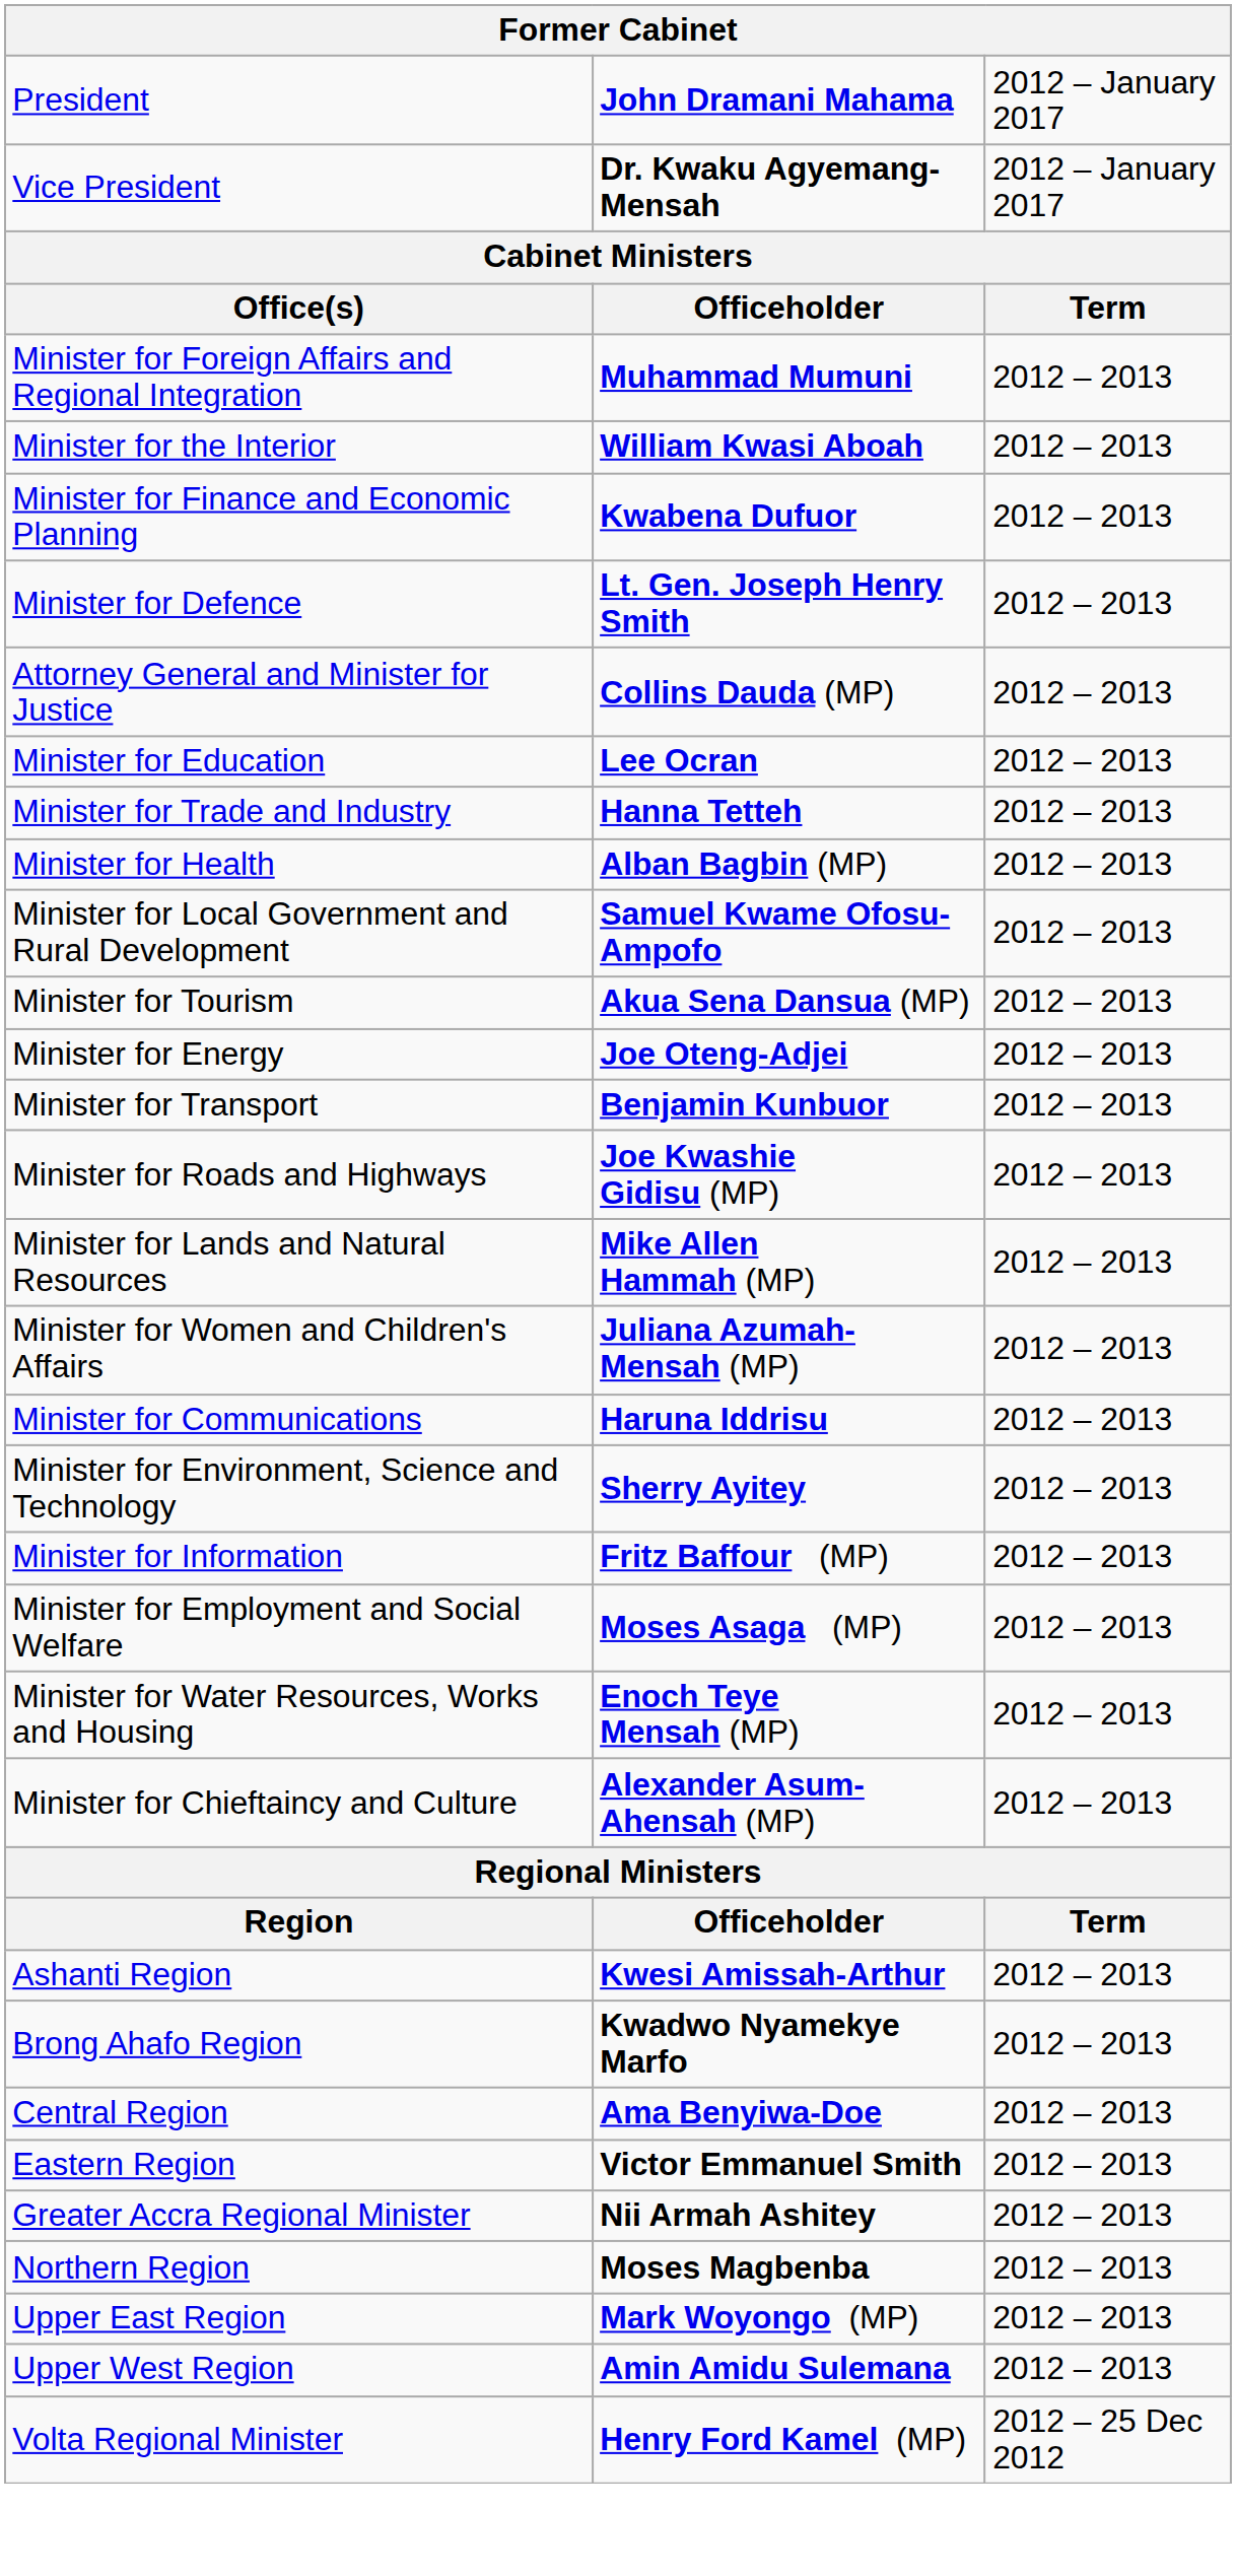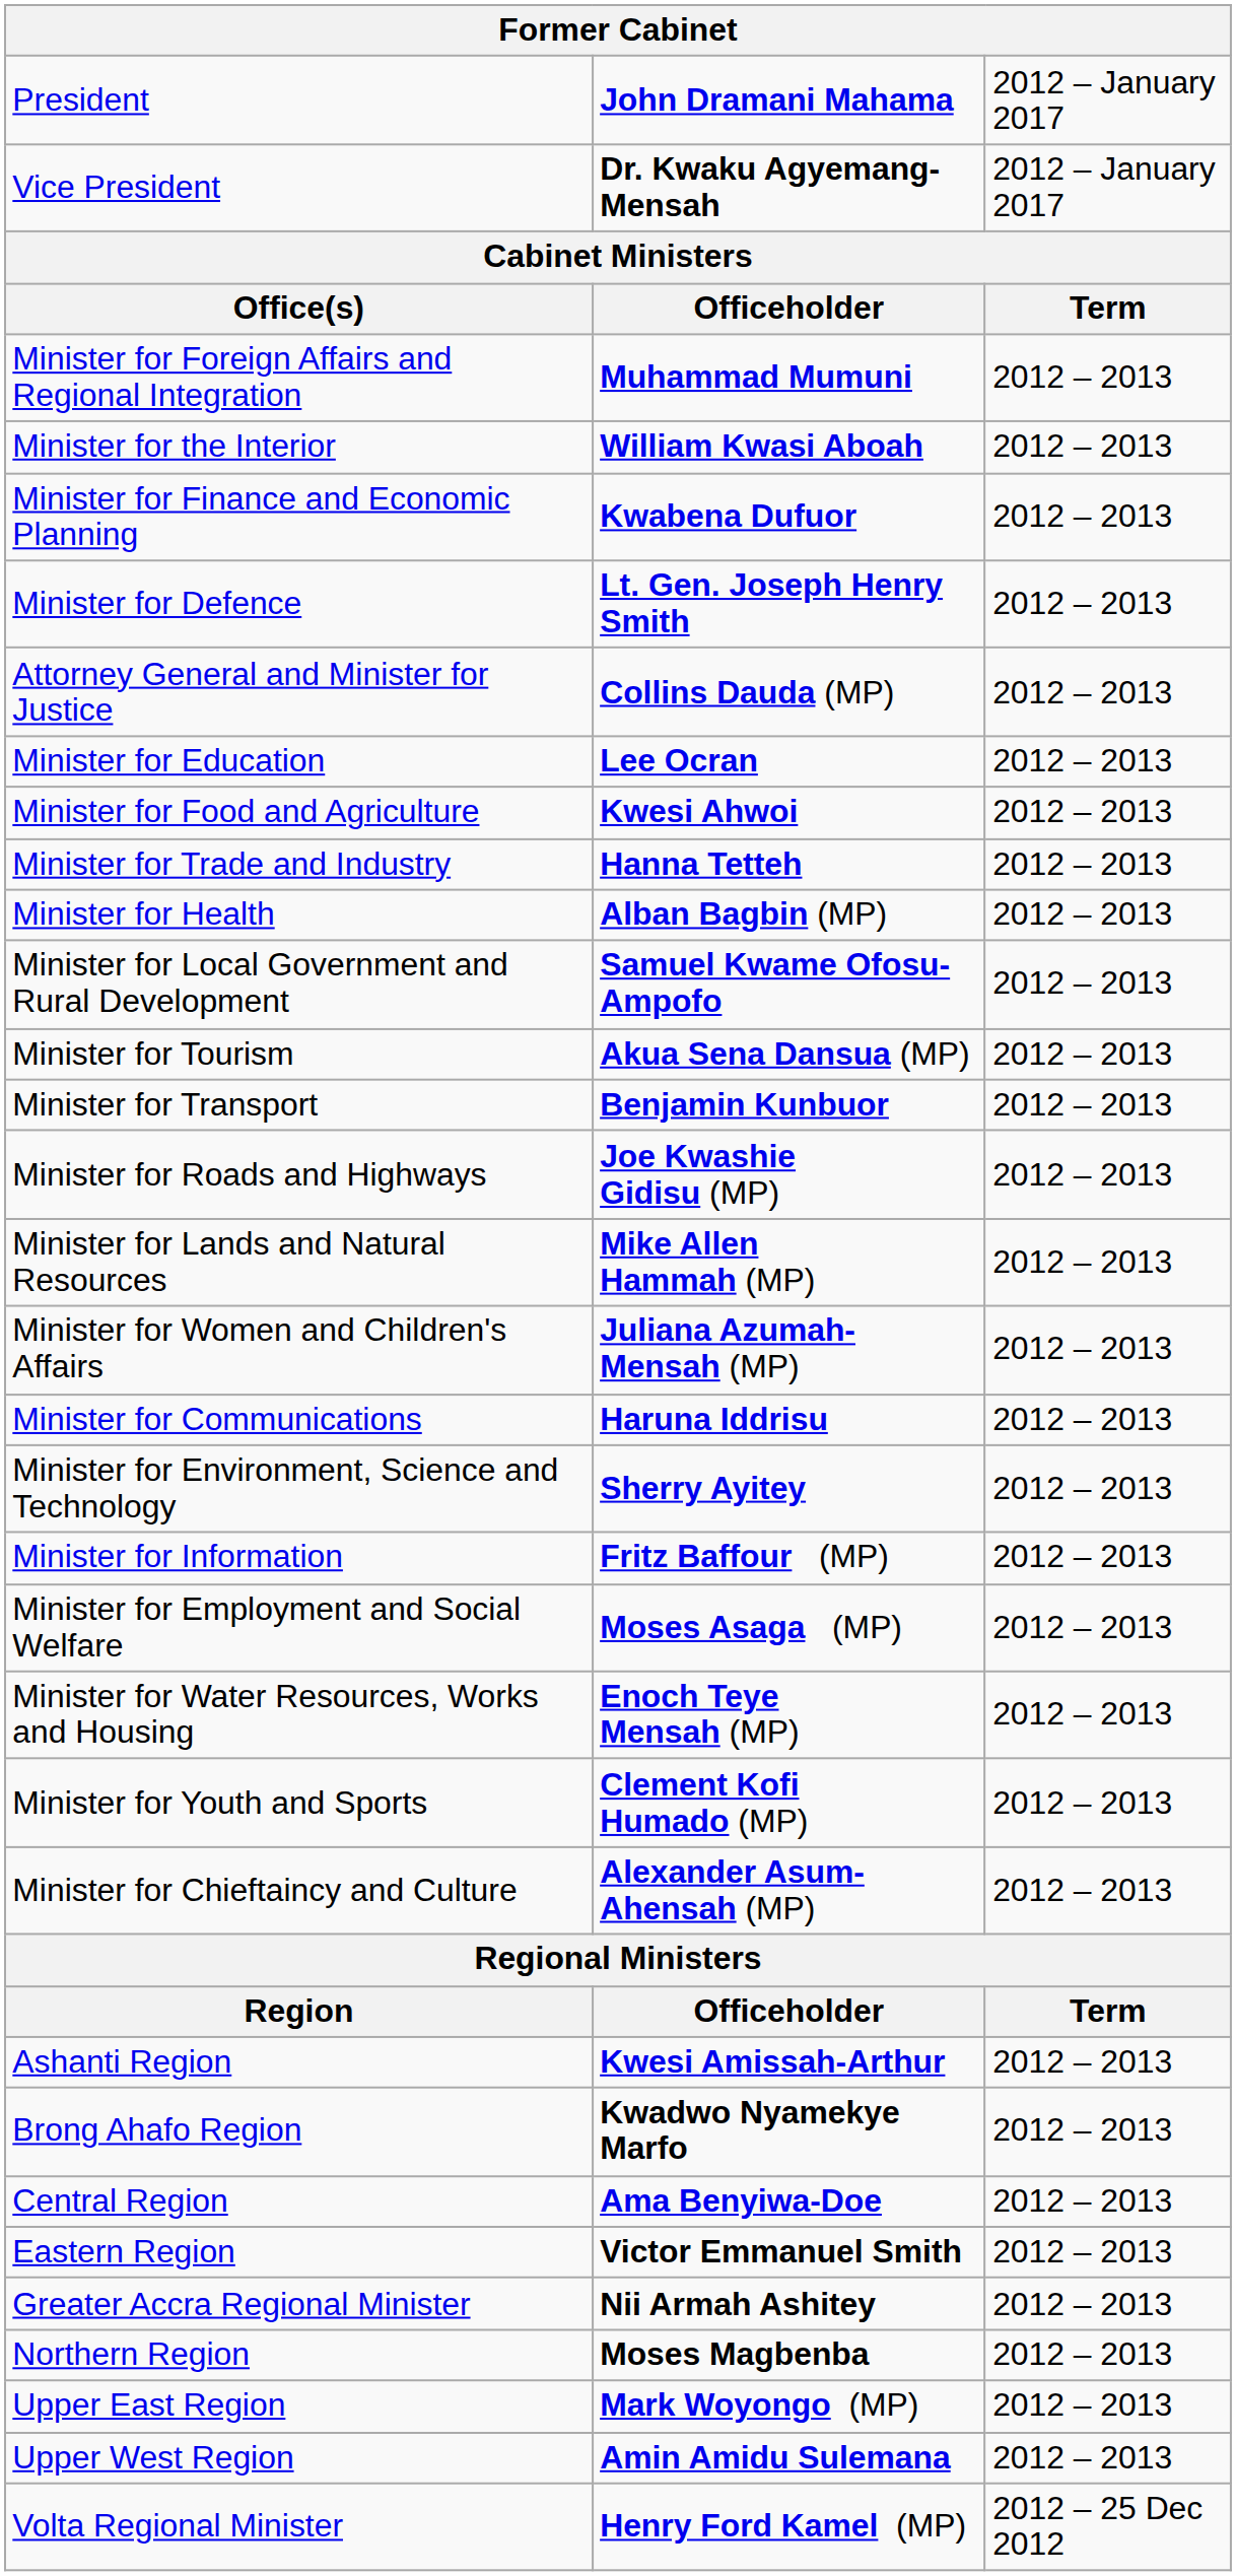+ row: Minister for Food and Agriculture | Kwesi Ahwoi | 2012 – 2013
- row: Minister for Energy | Joe Oteng-Adjei | 2012 – 2013
+ row: Minister for Youth and Sports | Clement Kofi Humado (MP) | 2012 – 2013
